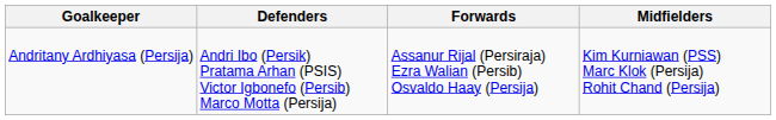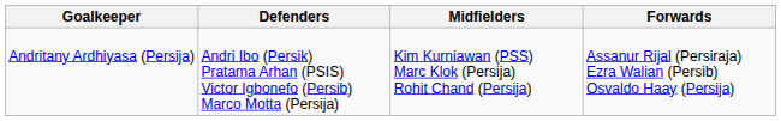columns swapped: Midfielders <-> Forwards
